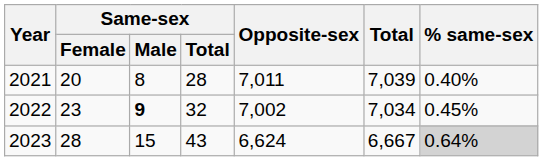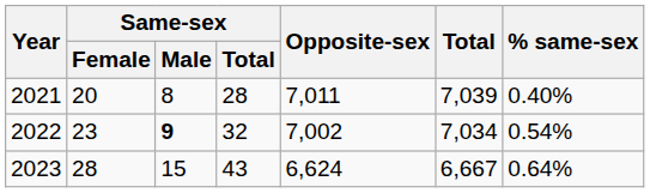2022 | % same-sex: 0.45% -> 0.54%
2023 | % same-sex: lightgrey background -> no background
